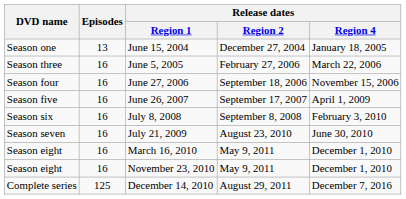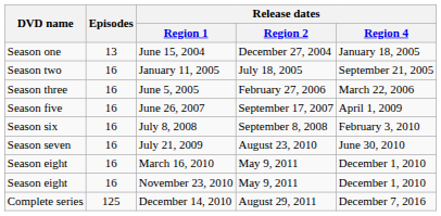+ row: Season two | 16 | January 11, 2005 | July 18, 2005 | September 21, 2005
- row: Season four | 16 | June 27, 2006 | September 18, 2006 | November 15, 2006
